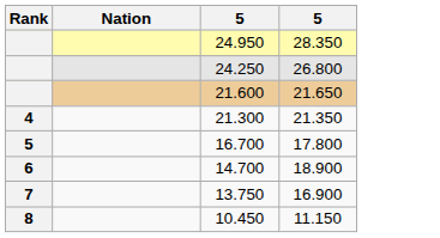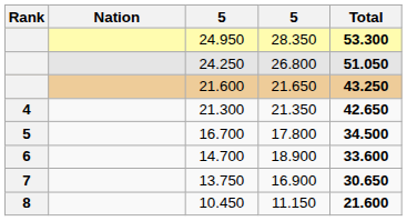+ column: Total | 53.300 | 51.050 | 43.250 | 42.650 | 34.500 | 33.600 | 30.650 | 21.600
